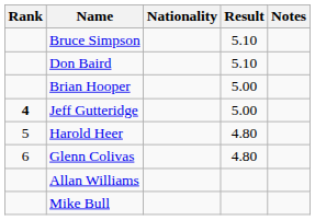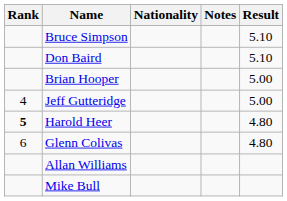columns swapped: Result <-> Notes
Jeff Gutteridge | Rank: bold -> normal
Harold Heer | Rank: normal -> bold
